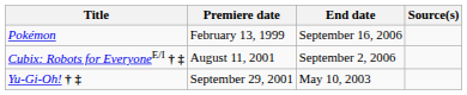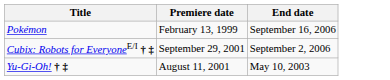- column: Source(s)
Cubix: Robots for EveryoneE/I † ‡ | Premiere date: August 11, 2001 -> September 29, 2001
Yu-Gi-Oh! † ‡ | Premiere date: September 29, 2001 -> August 11, 2001
